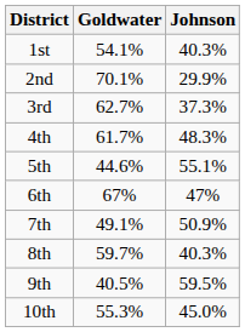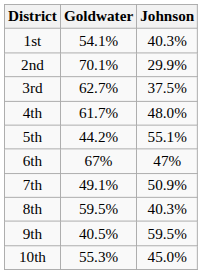3rd | Johnson: 37.3% -> 37.5%
4th | Johnson: 48.3% -> 48.0%
5th | Goldwater: 44.6% -> 44.2%
8th | Goldwater: 59.7% -> 59.5%
